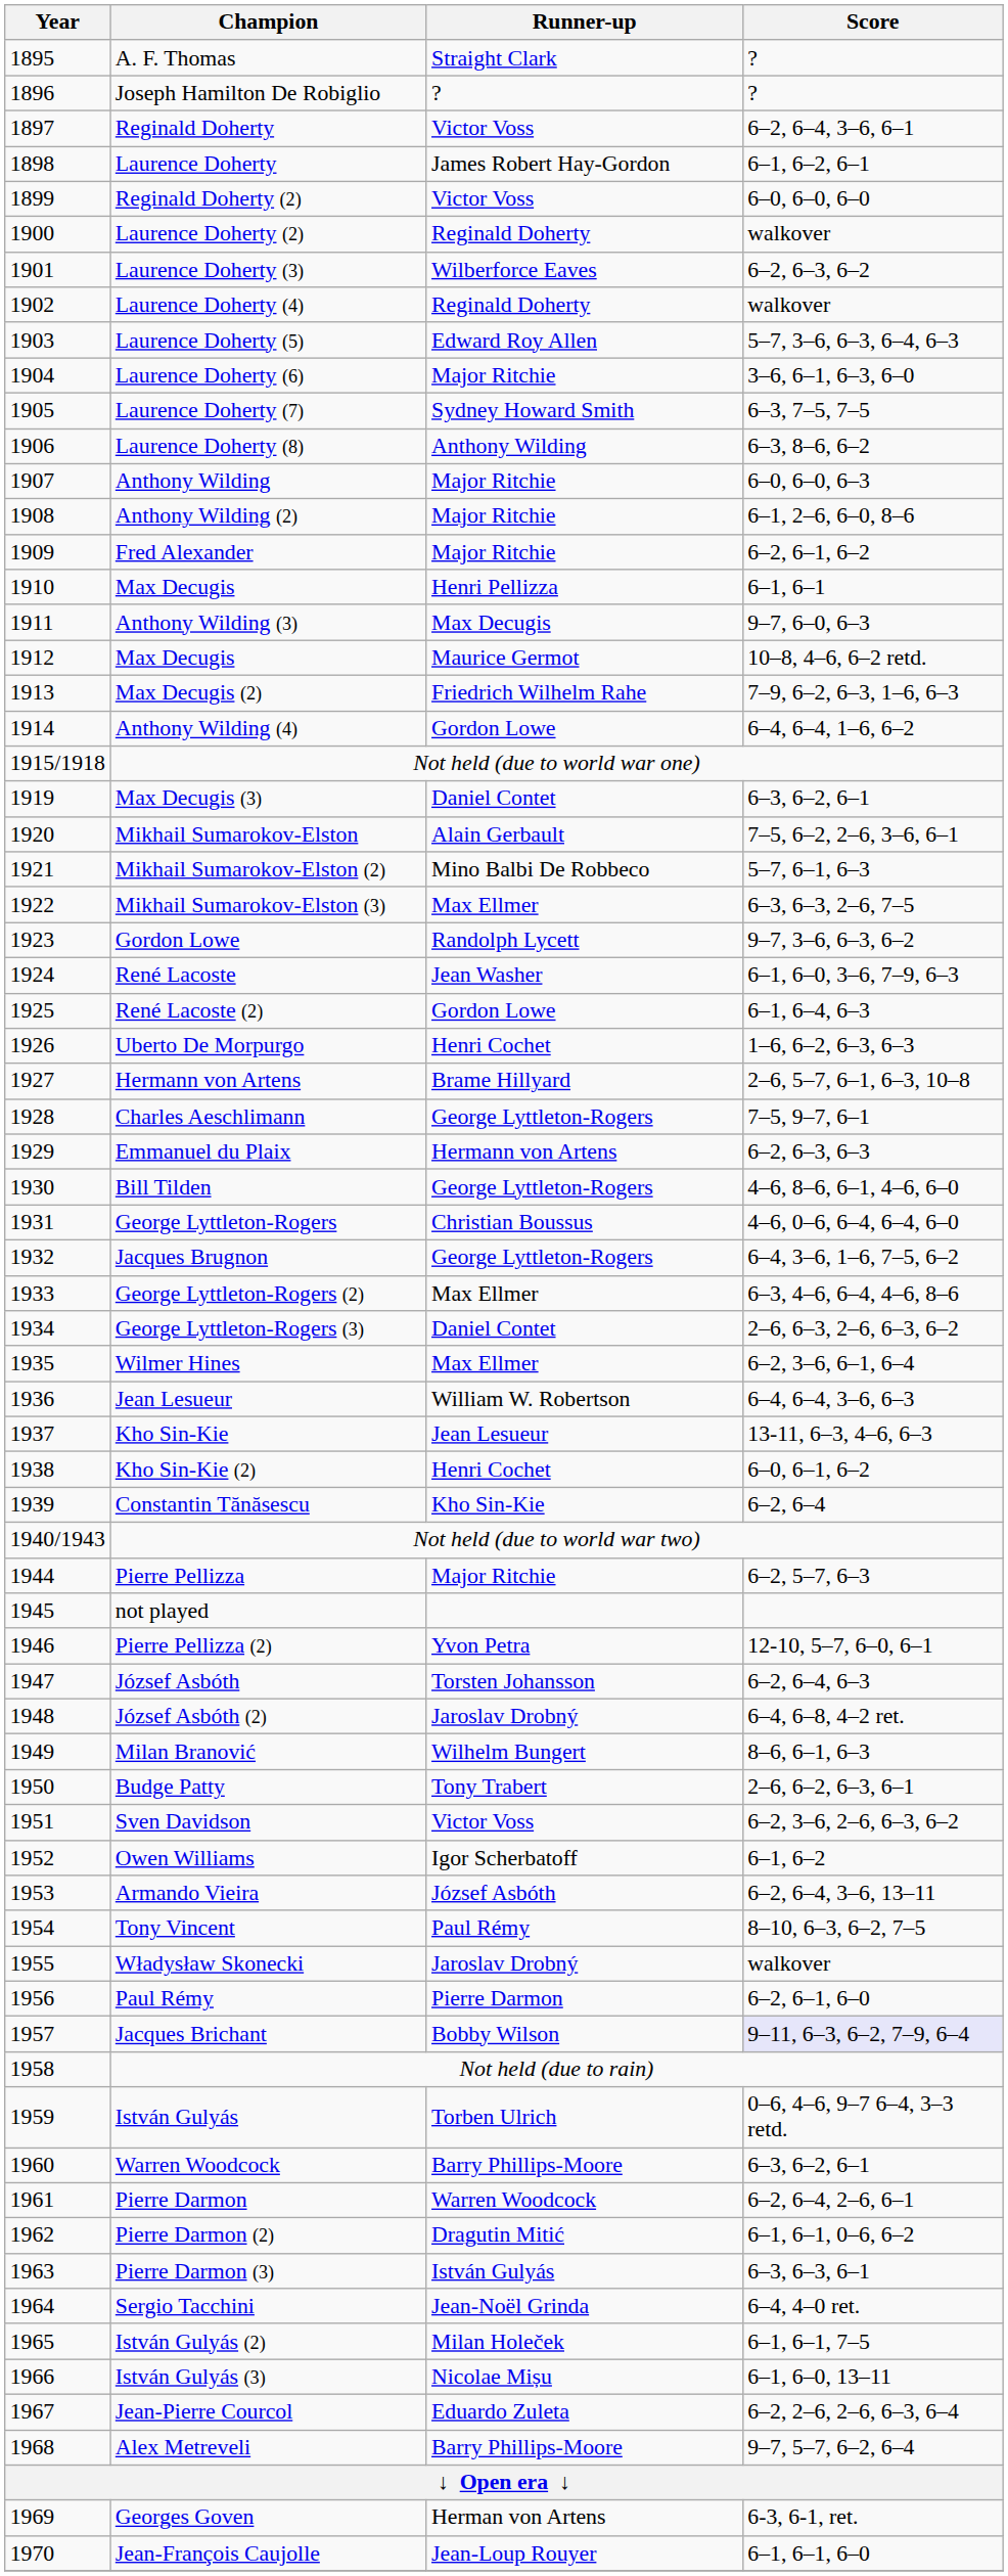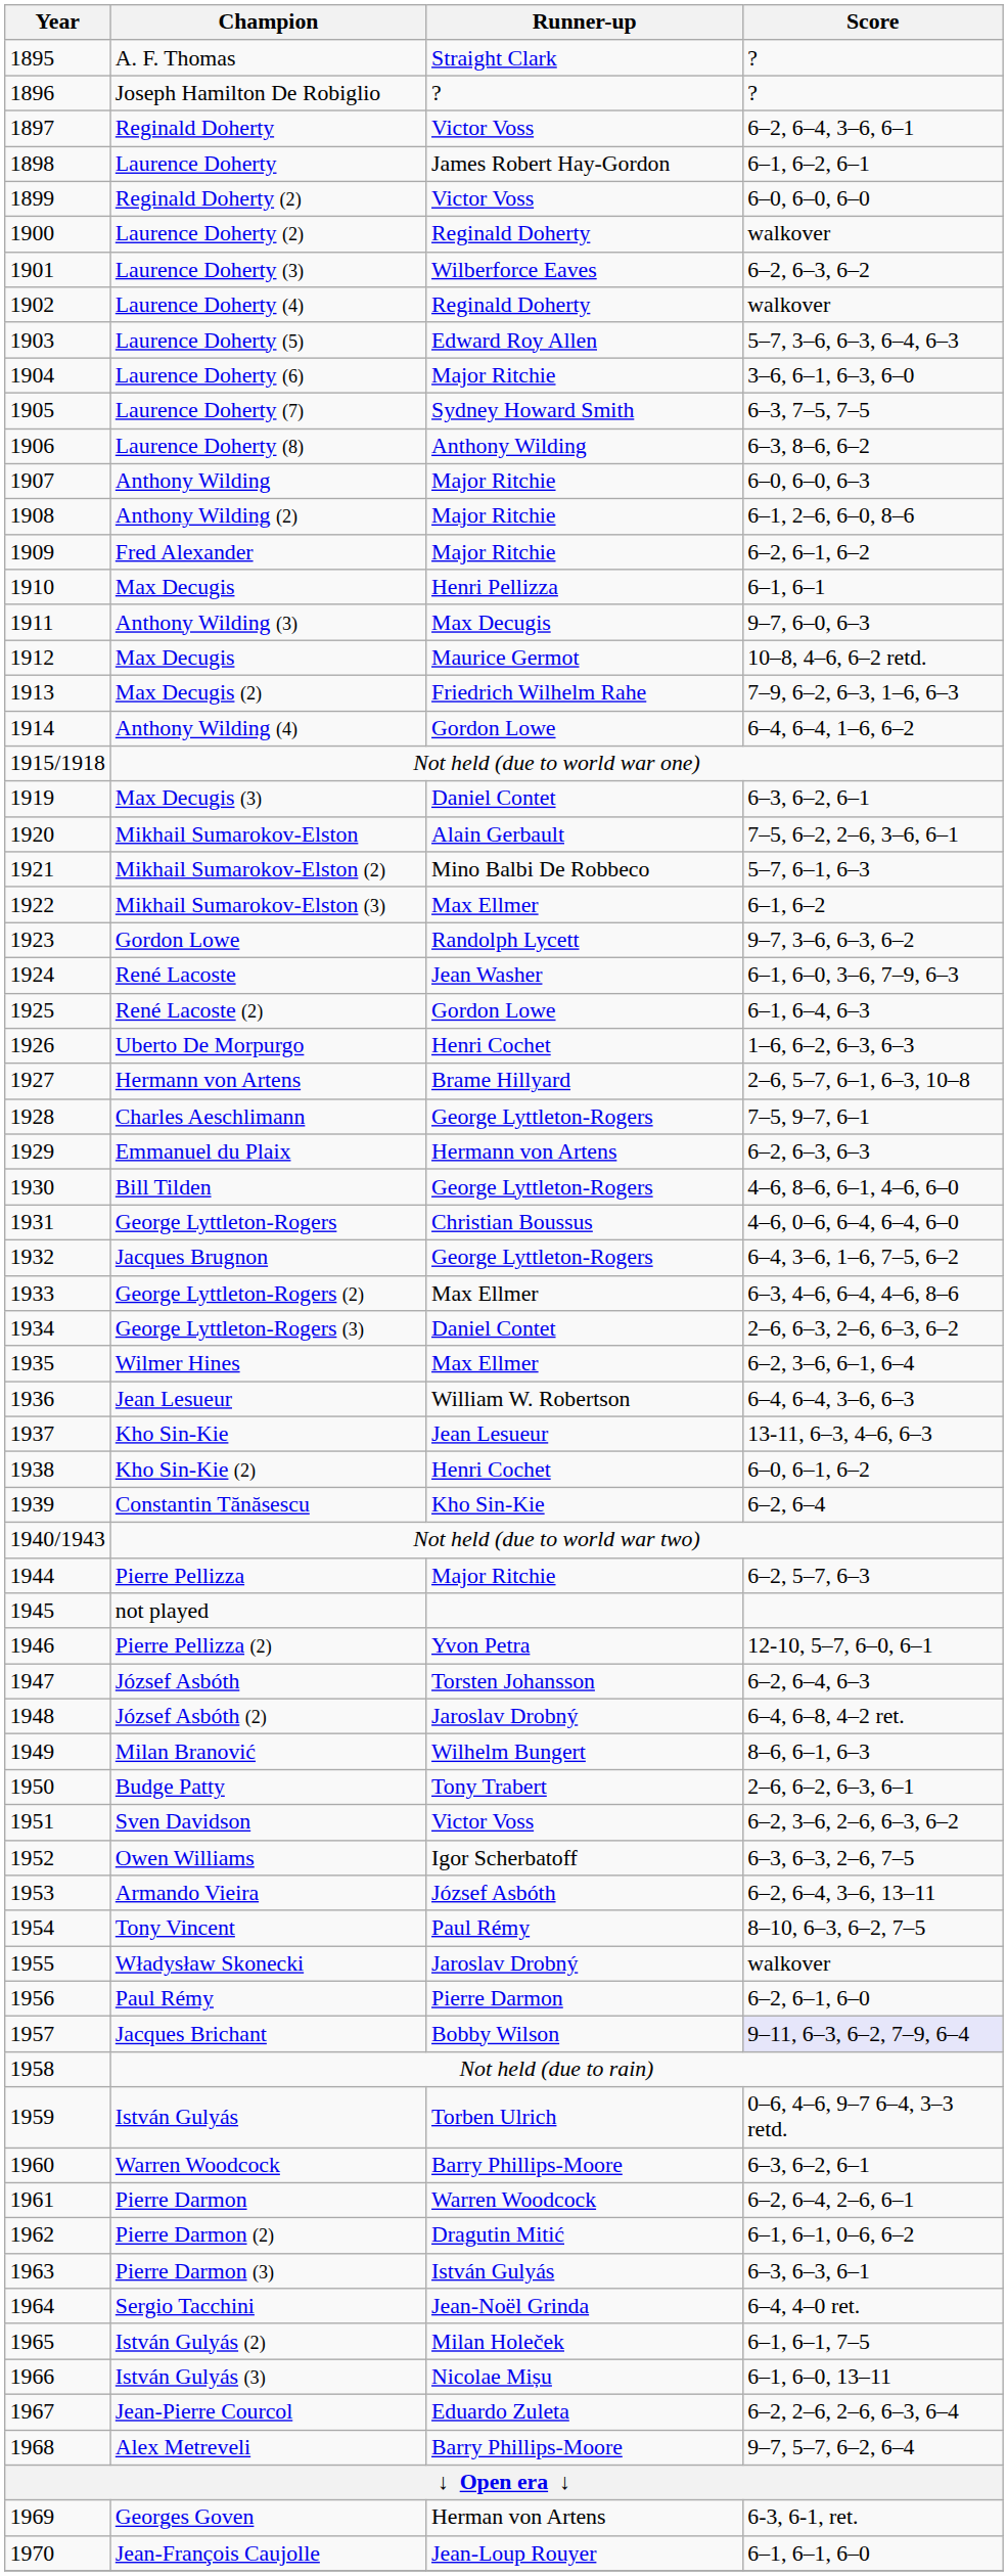Mikhail Sumarokov-Elston (3) | Score: 6–3, 6–3, 2–6, 7–5 -> 6–1, 6–2
Owen Williams | Score: 6–1, 6–2 -> 6–3, 6–3, 2–6, 7–5
